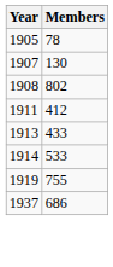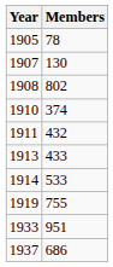+ row: 1910 | 374
1911 | Members: 412 -> 432
+ row: 1933 | 951
